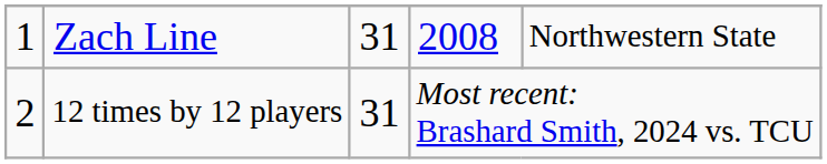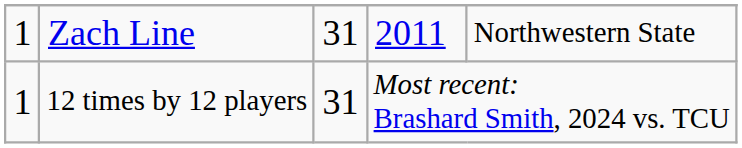Zach Line | column 4: 2008 -> 2011
12 times by 12 players | column 1: 2 -> 1
